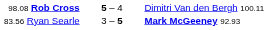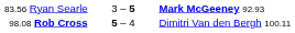rows swapped: 83.56 Ryan Searle <-> 98.08 Rob Cross
